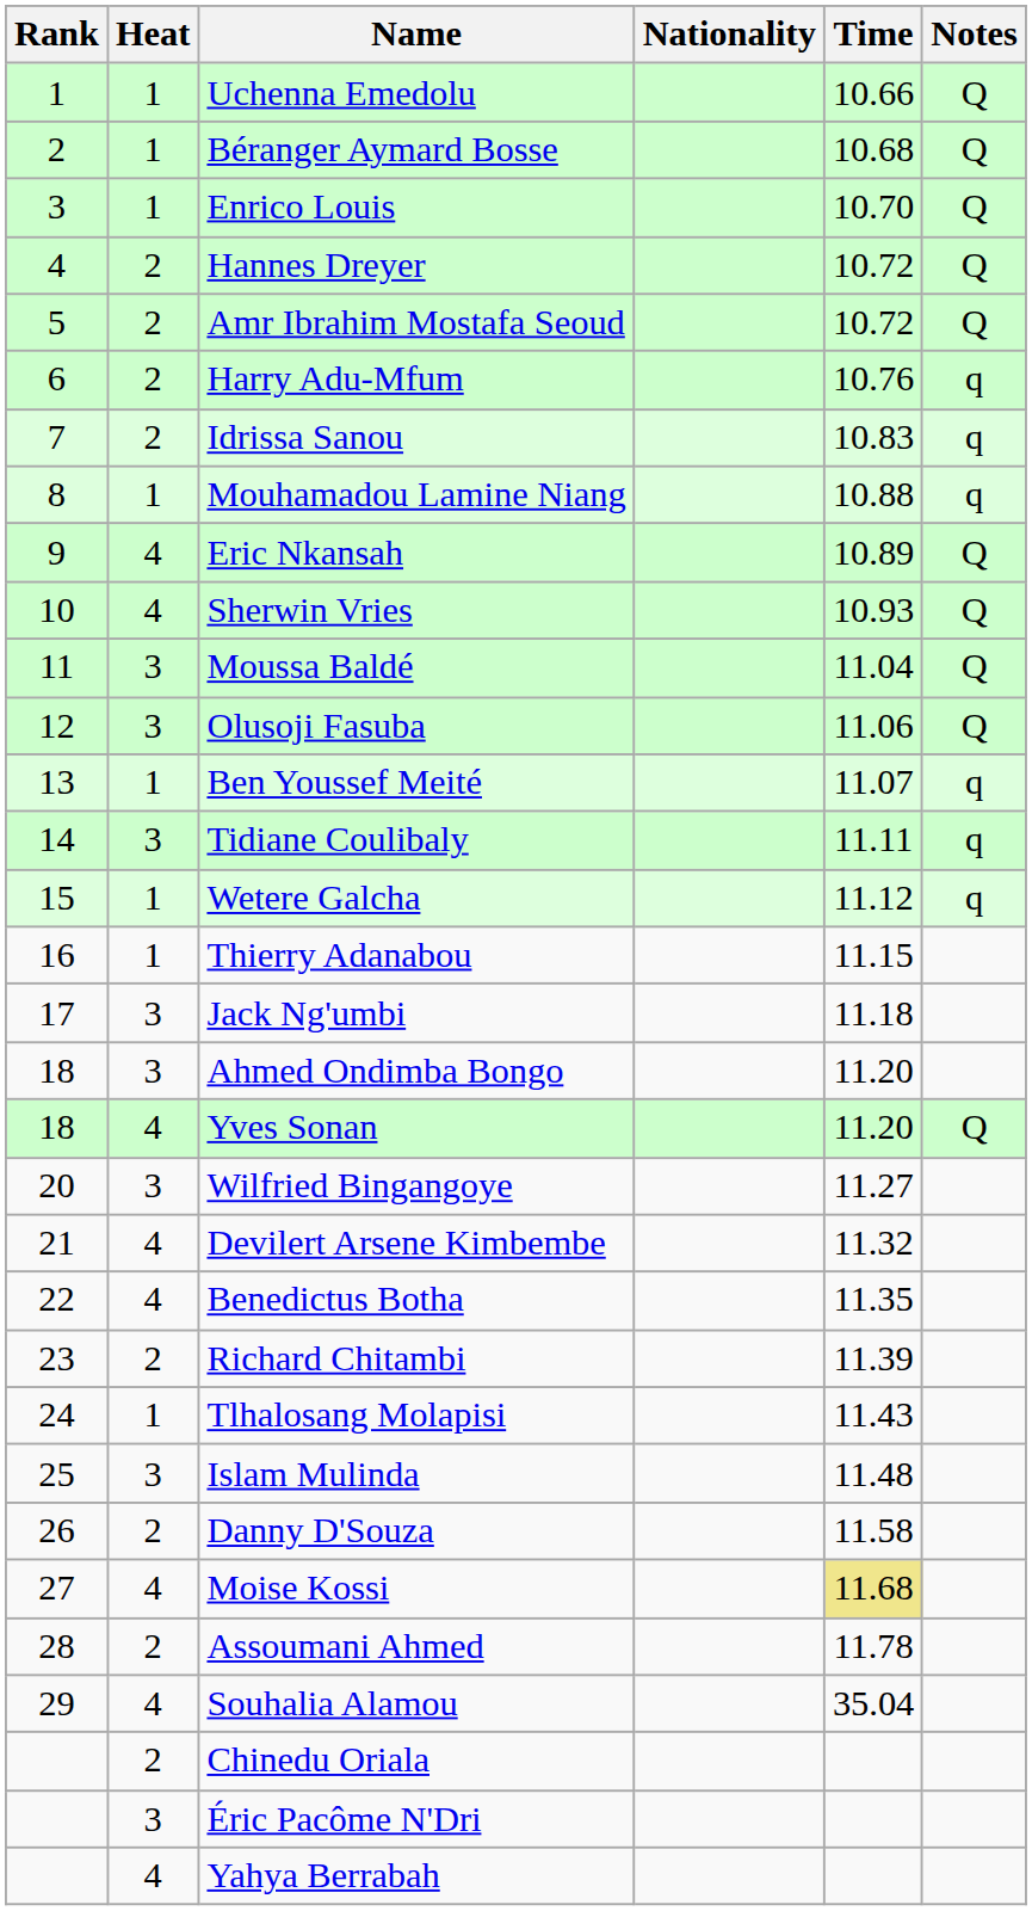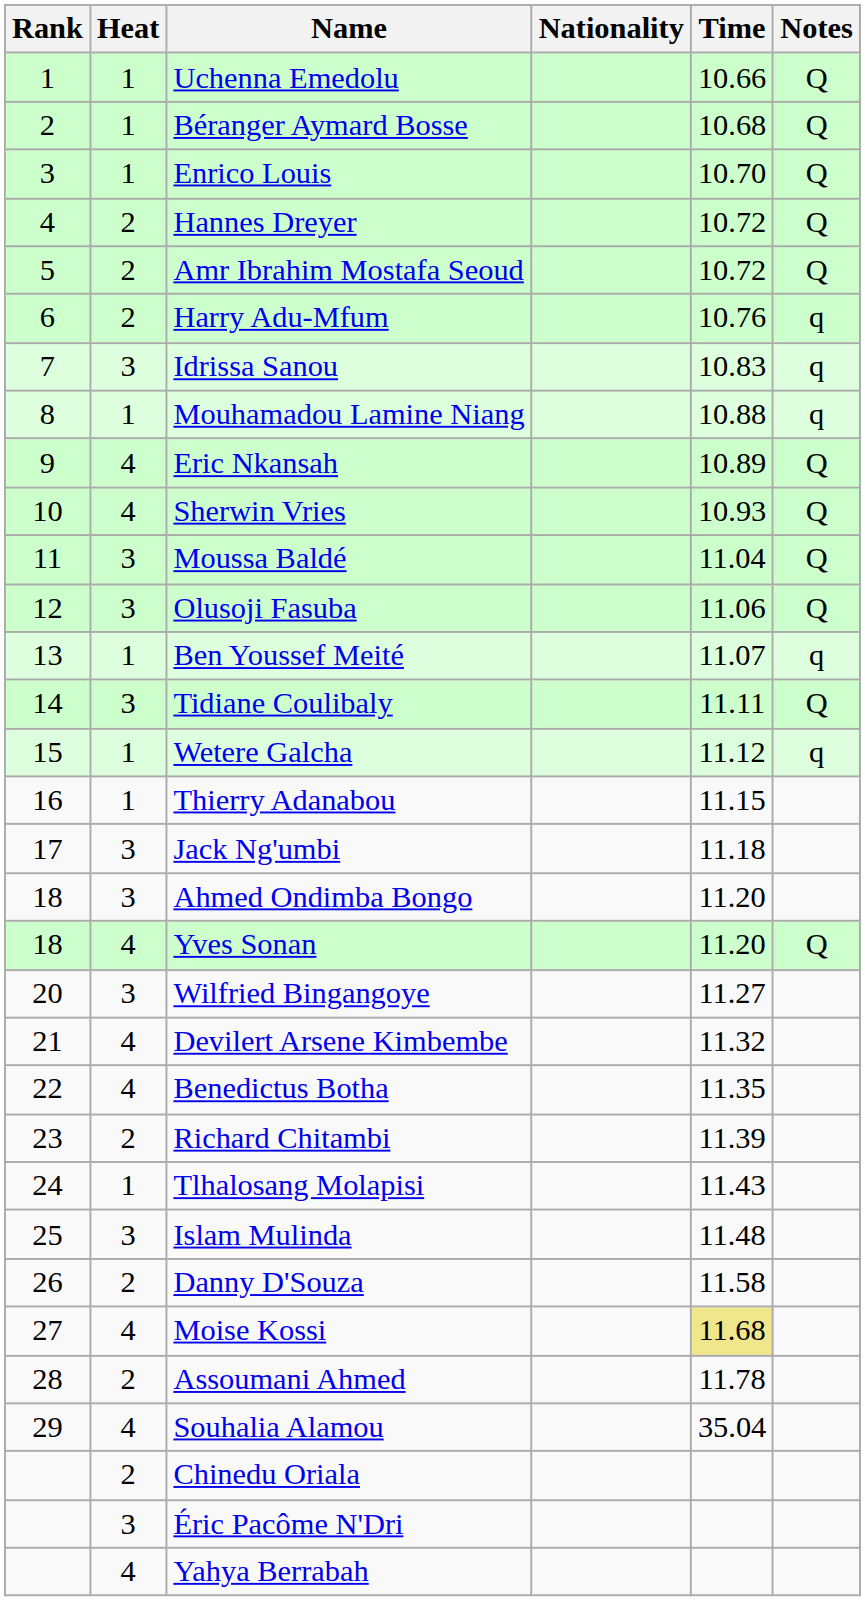Idrissa Sanou | Heat: 2 -> 3
Tidiane Coulibaly | Notes: q -> Q
